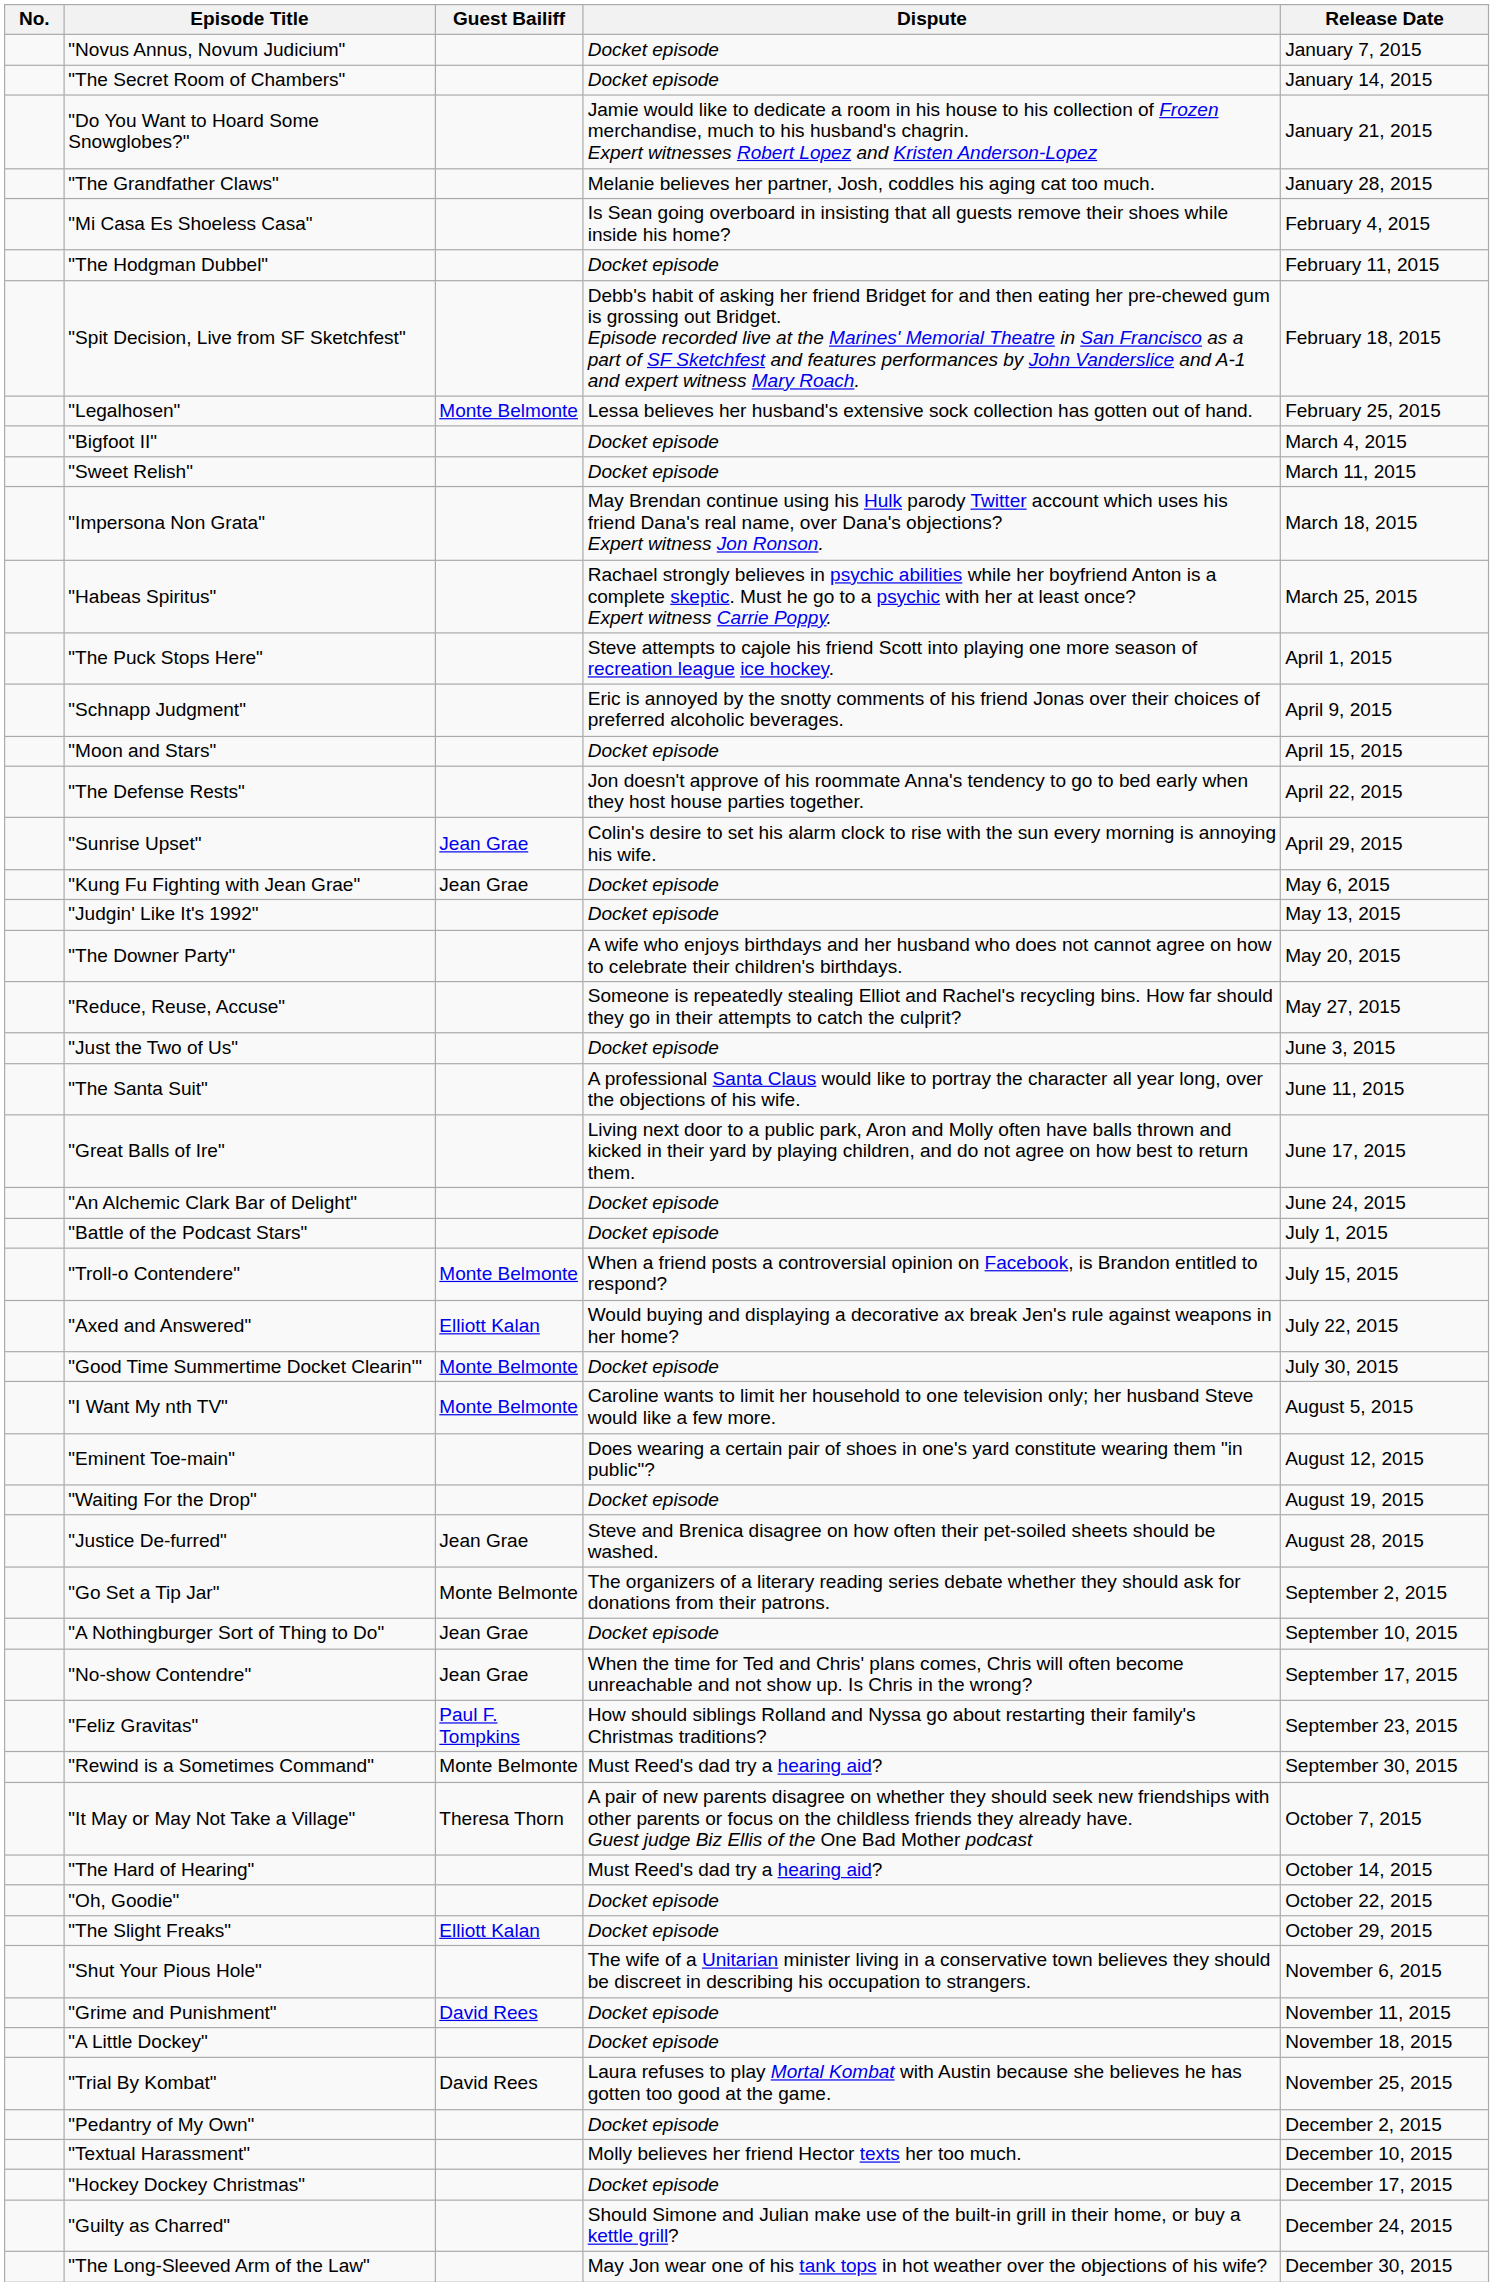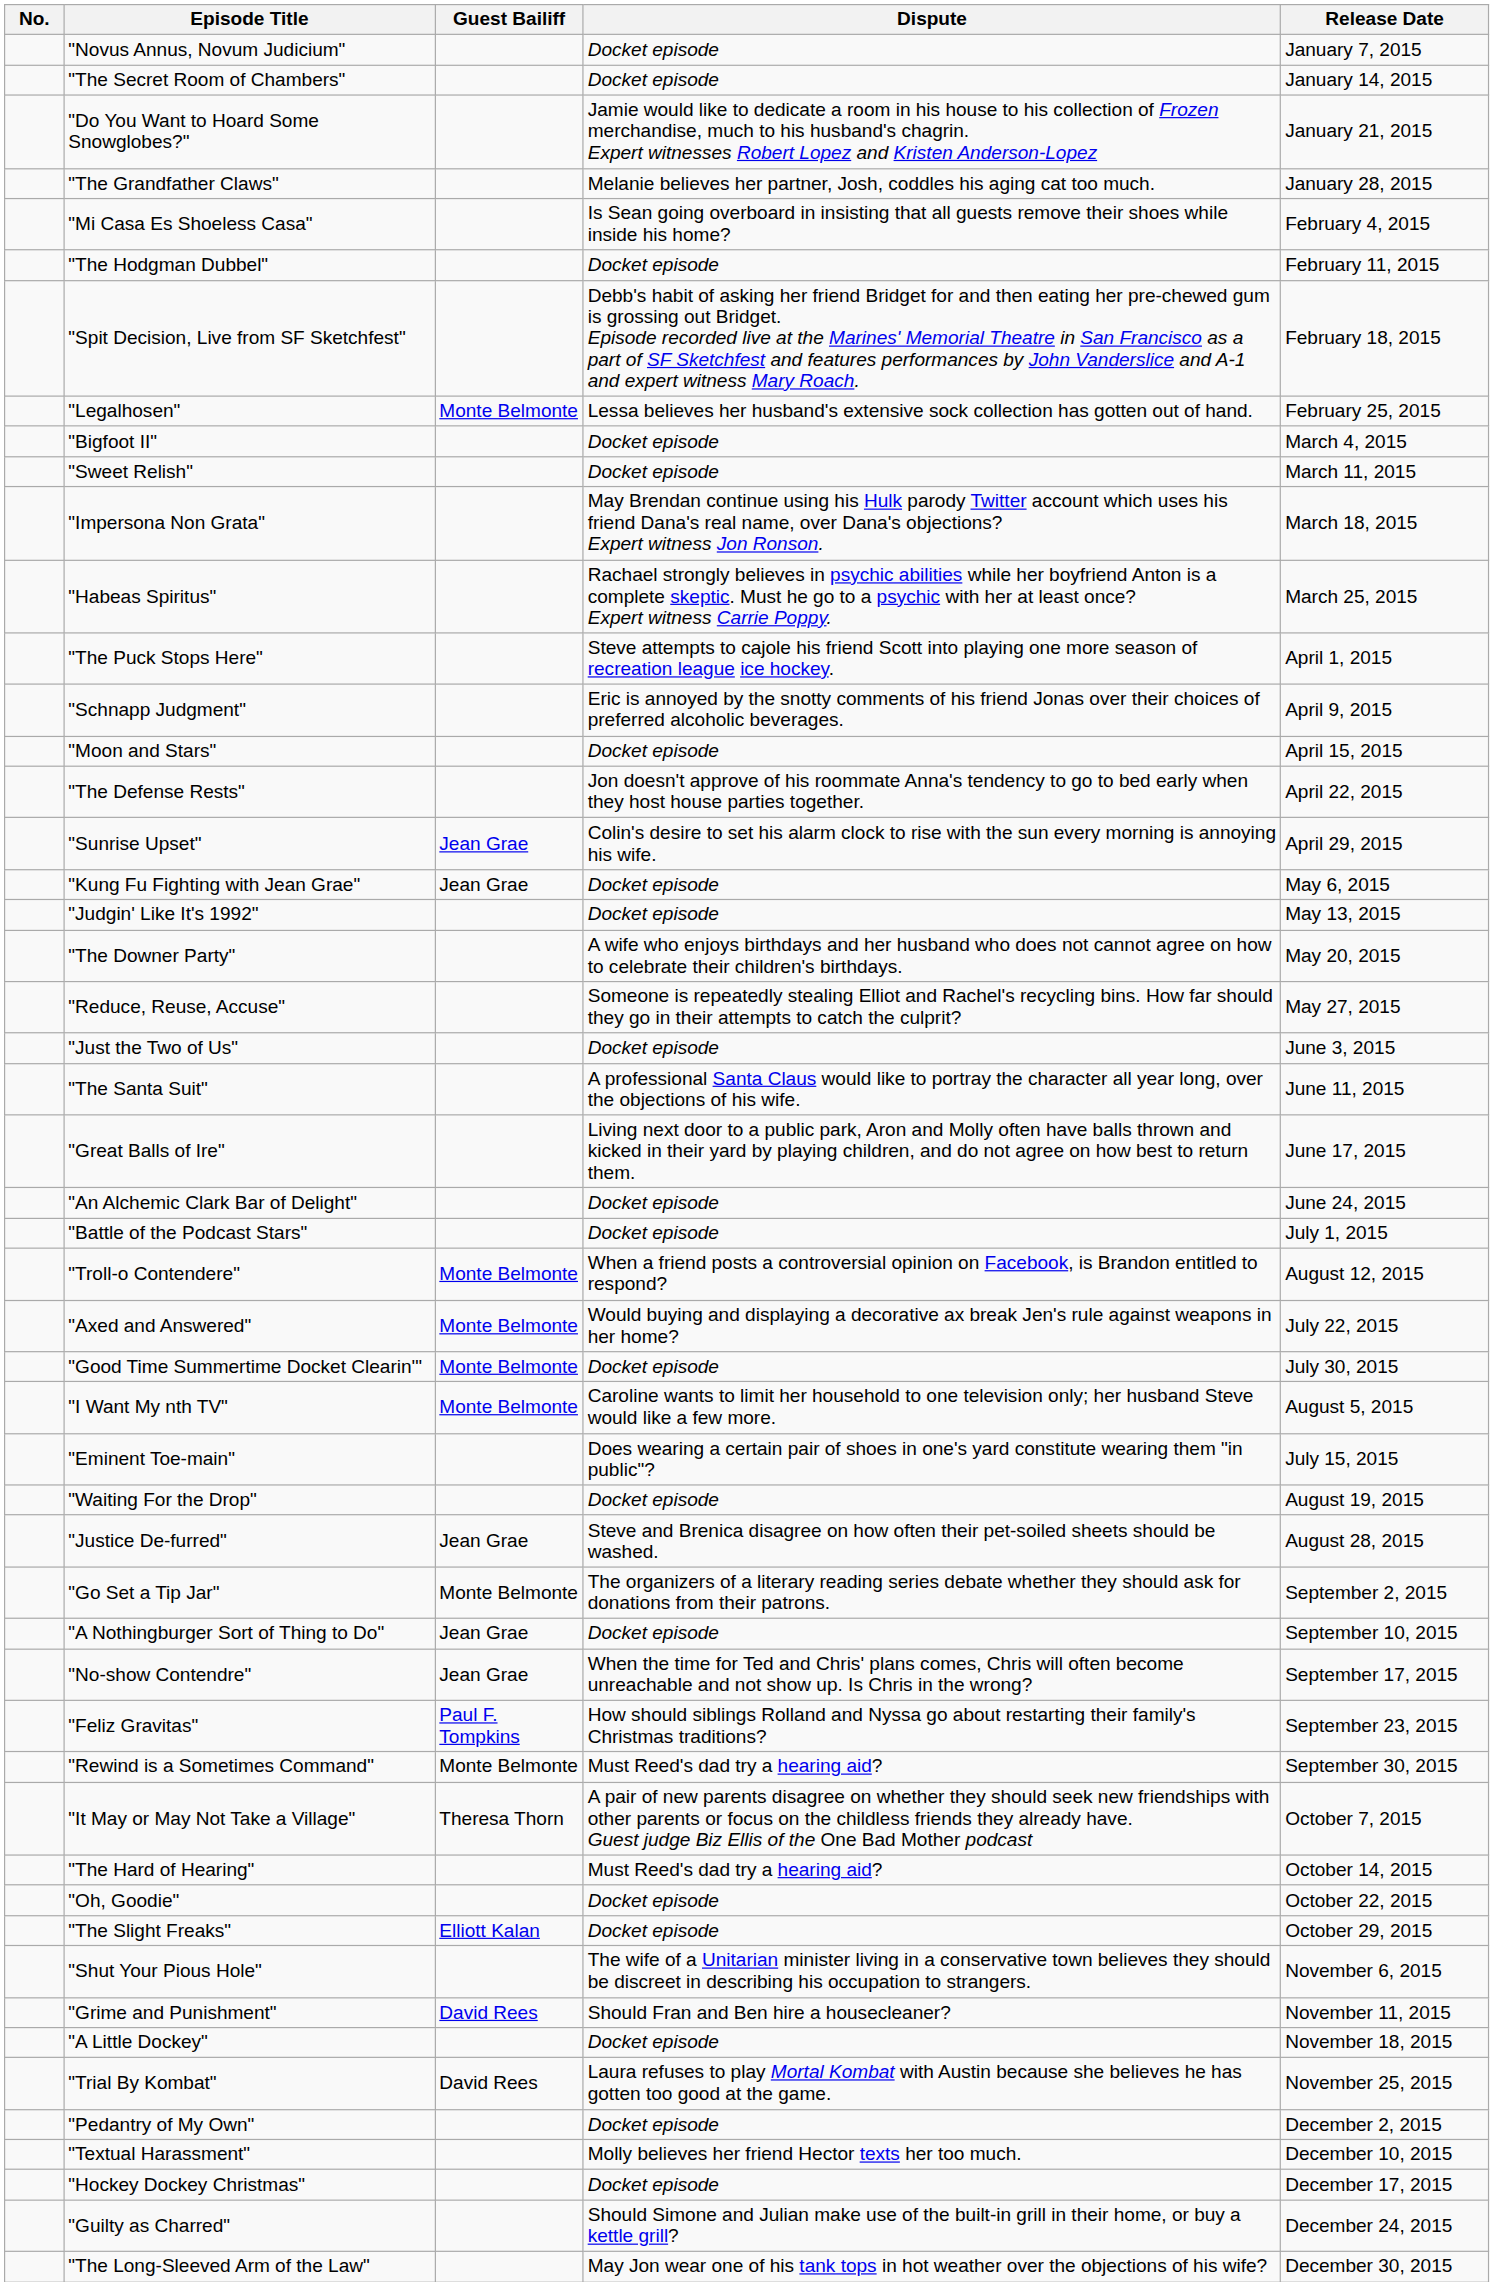"Troll-o Contendere" | Release Date: July 15, 2015 -> August 12, 2015
"Axed and Answered" | Guest Bailiff: Elliott Kalan -> Monte Belmonte
"Eminent Toe-main" | Release Date: August 12, 2015 -> July 15, 2015
"Grime and Punishment" | Dispute: Docket episode -> Should Fran and Ben hire a housecleaner?
